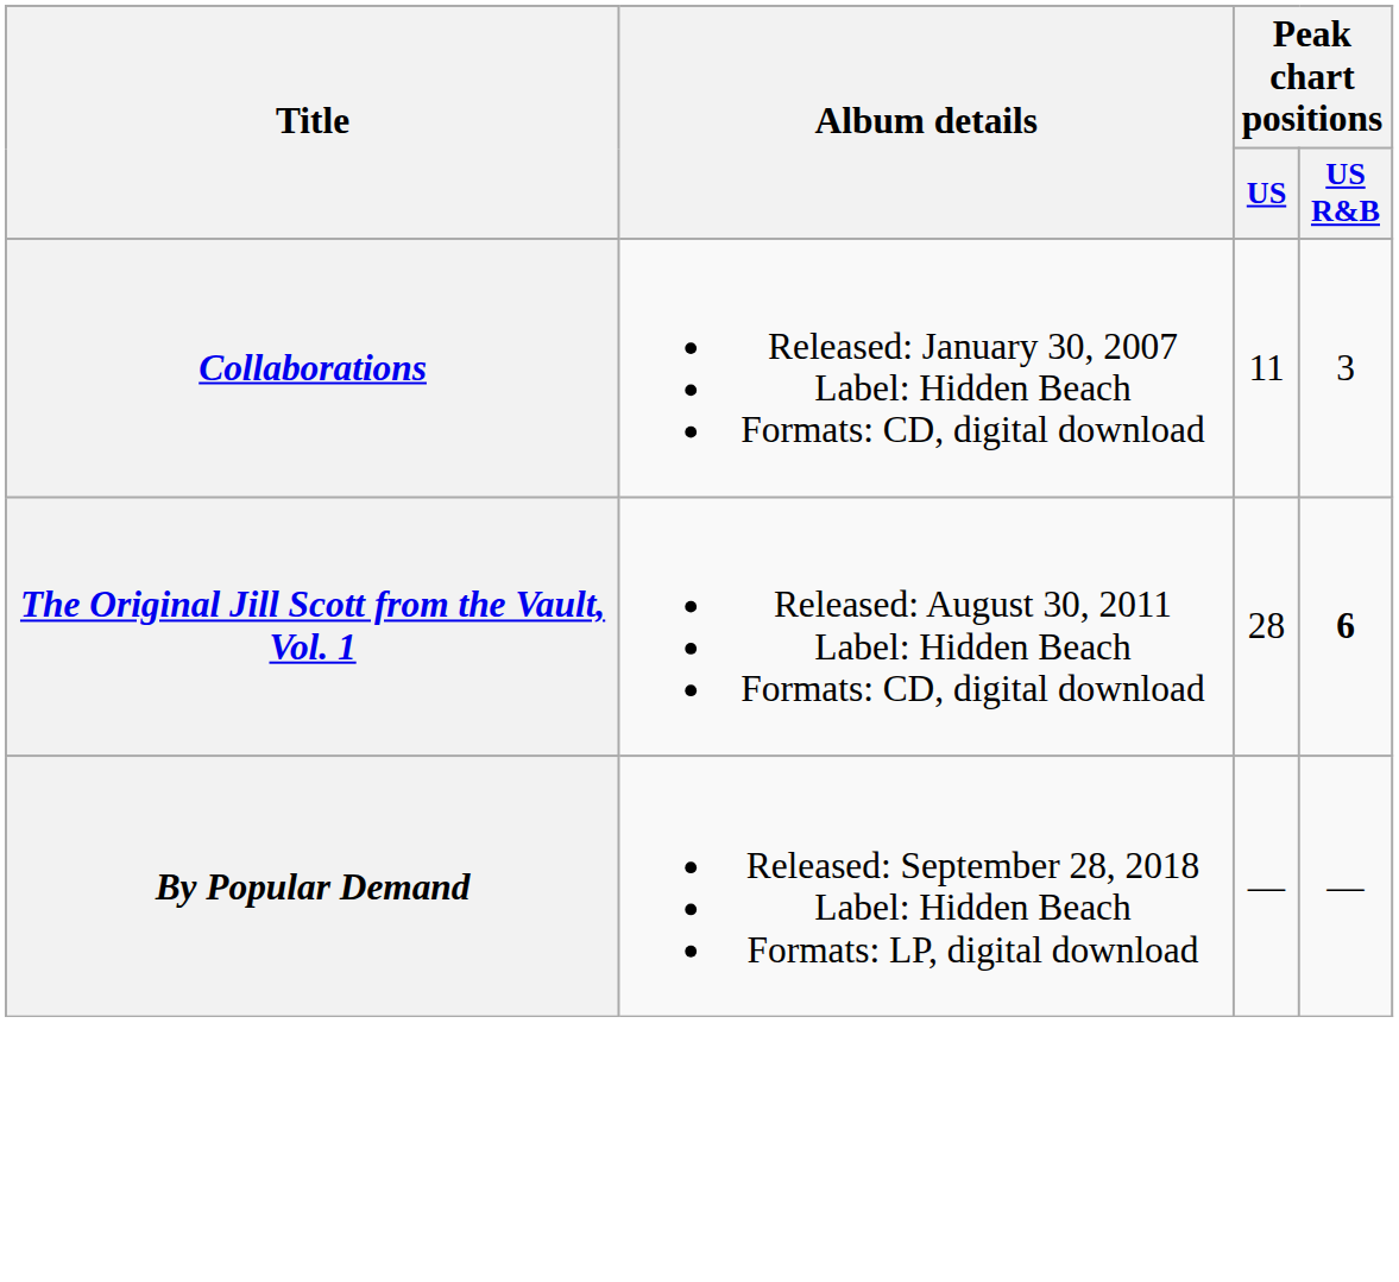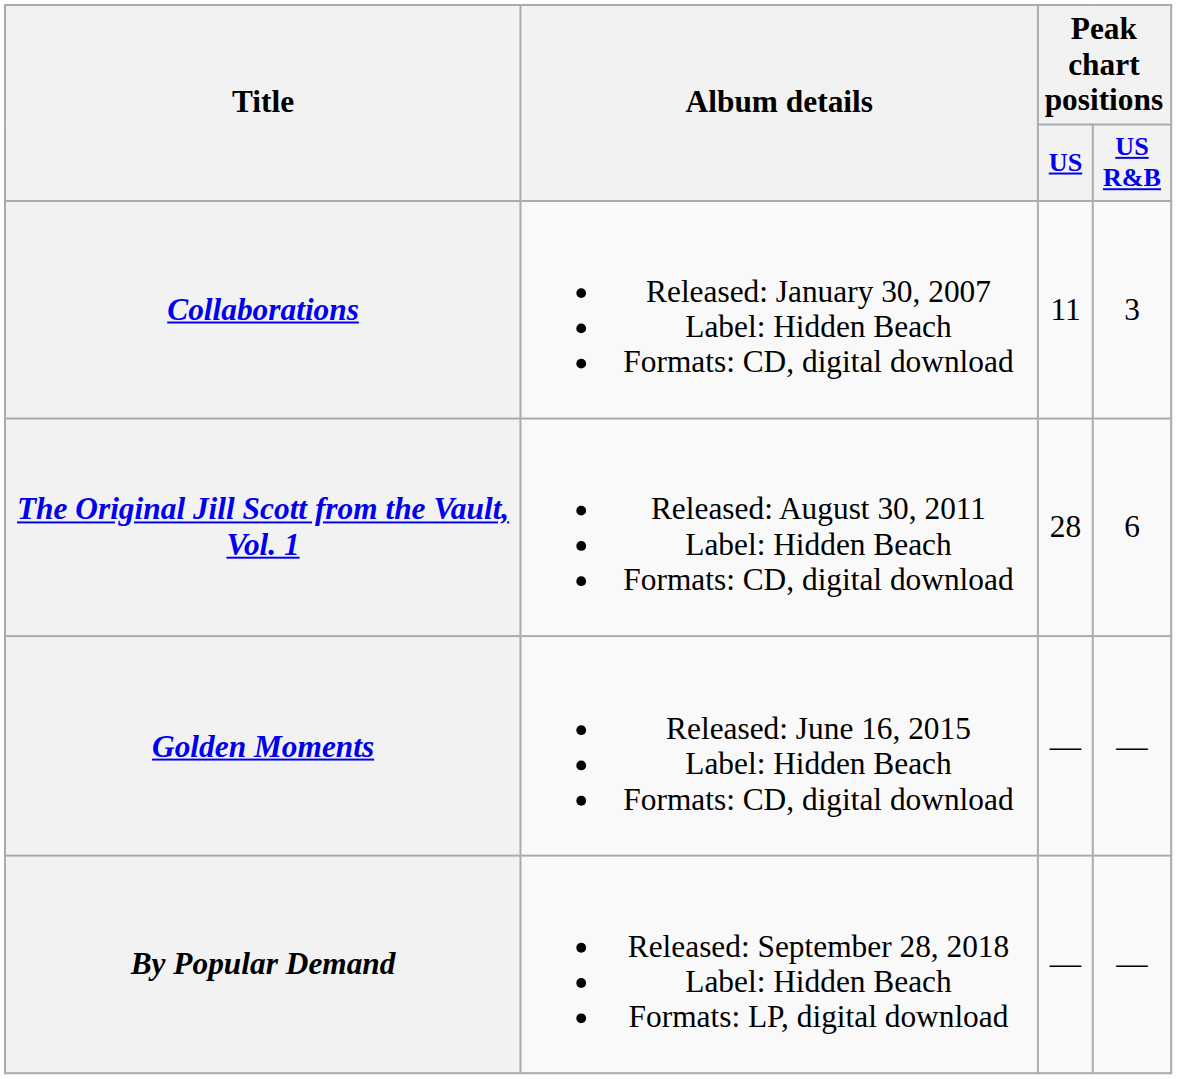The Original Jill Scott from the Vault, Vol. 1 | Peak chart positions / US R&B: bold -> normal
+ row: Golden Moments | Released: June 16, 2015 Label: Hidden Beach Formats: CD, digital download | — | —
